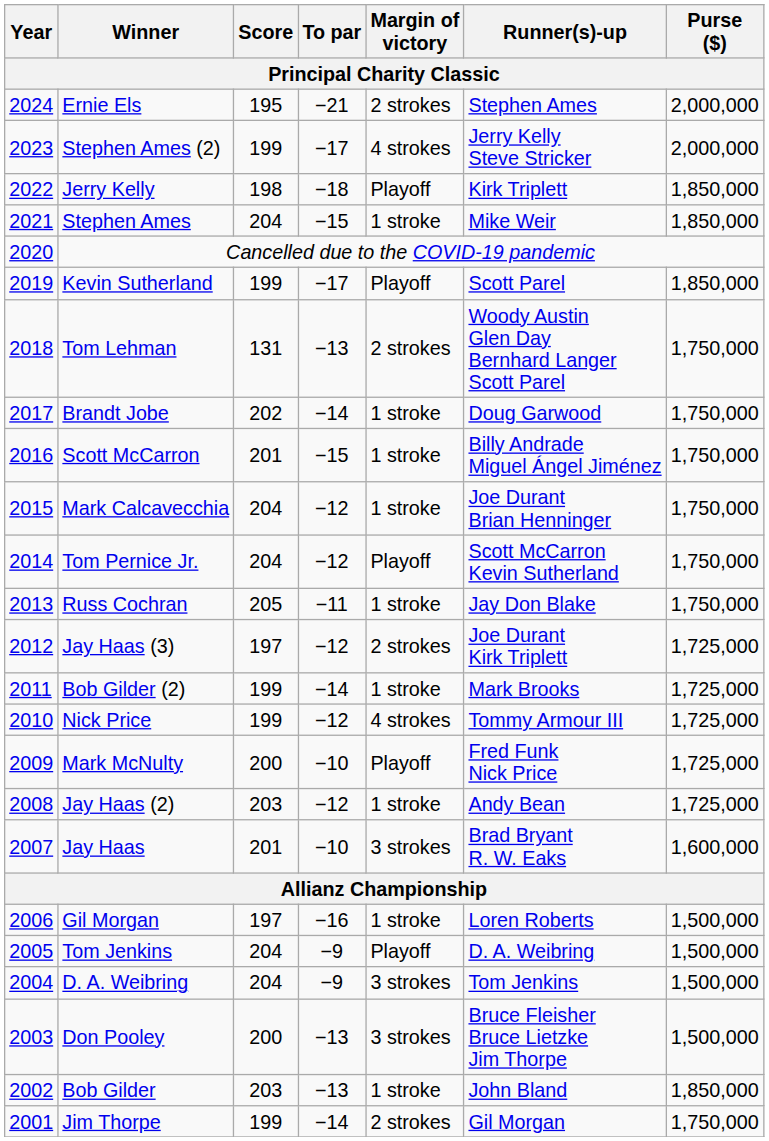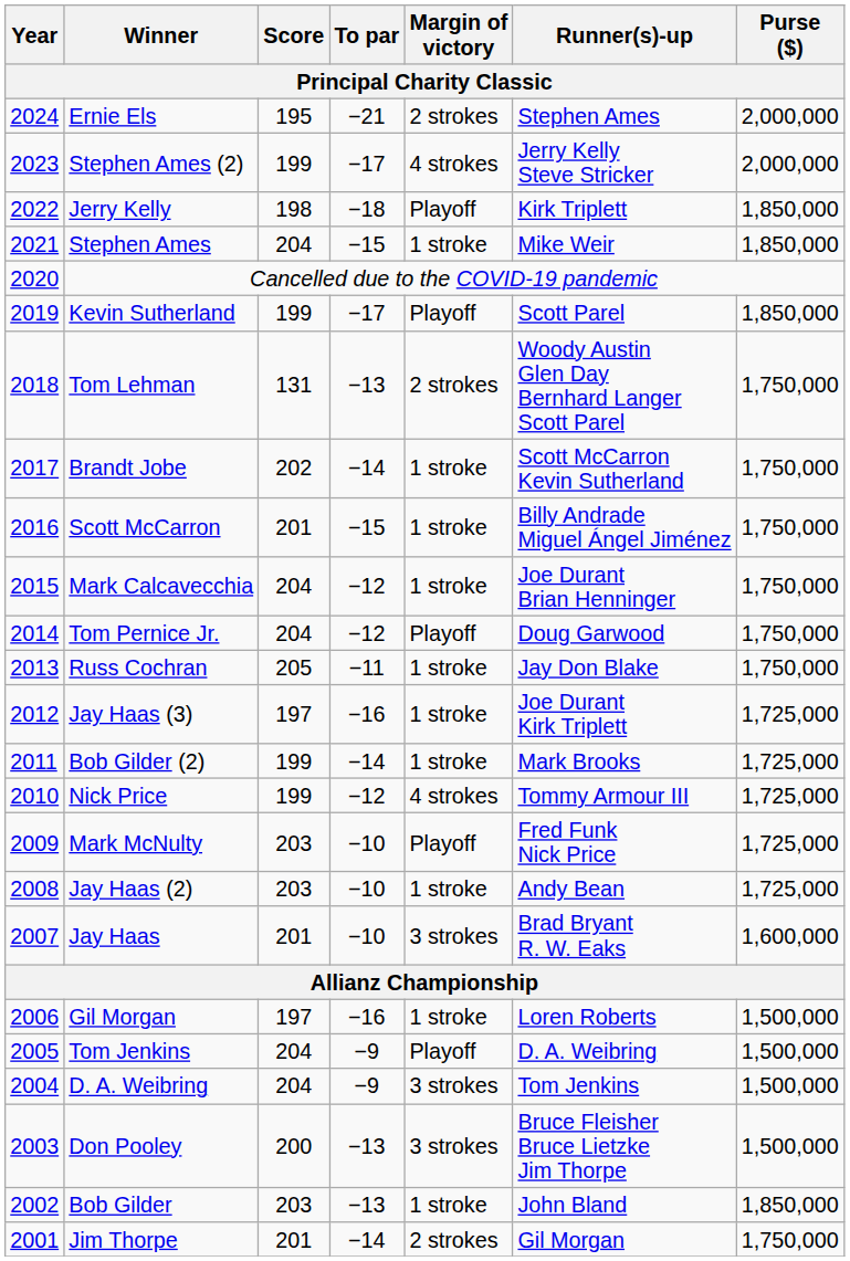Brandt Jobe | Runner(s)-up: Doug Garwood -> Scott McCarron Kevin Sutherland
Tom Pernice Jr. | Runner(s)-up: Scott McCarron Kevin Sutherland -> Doug Garwood
Jay Haas (3) | To par: −12 -> −16
Jay Haas (3) | Margin of victory: 2 strokes -> 1 stroke
Mark McNulty | Score: 200 -> 203
Jay Haas (2) | To par: −12 -> −10
Jim Thorpe | Score: 199 -> 201
